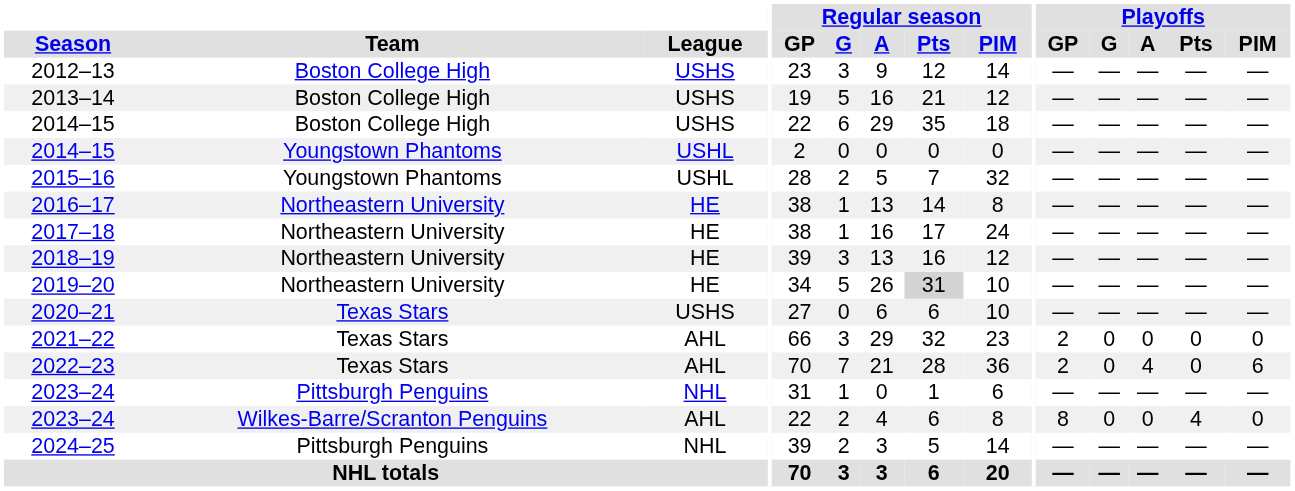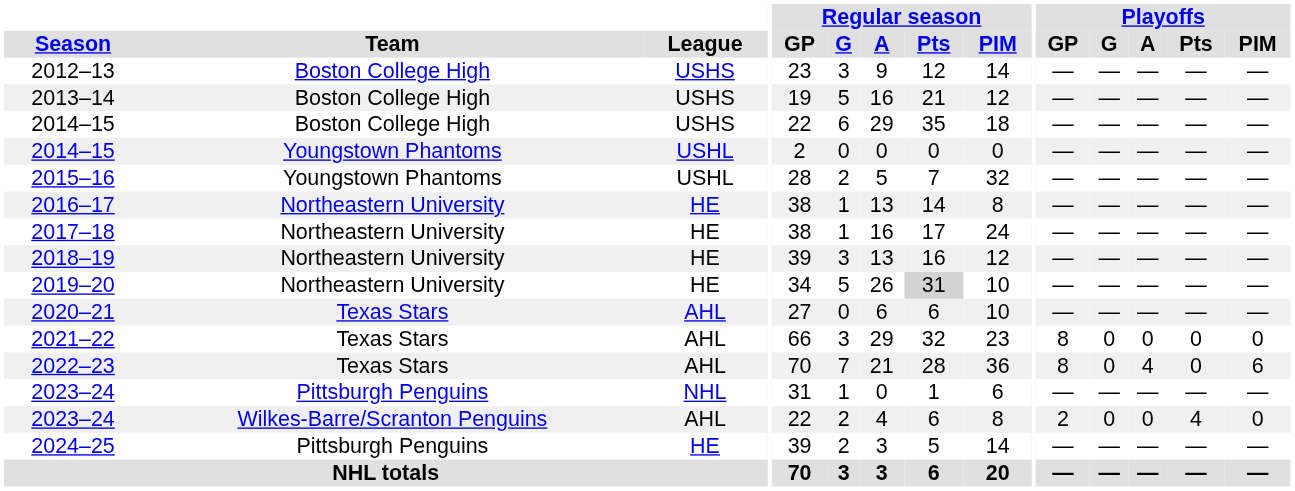2020–21 | League: USHS -> AHL
2021–22 | Playoffs / GP: 2 -> 8
2022–23 | Playoffs / GP: 2 -> 8
2023–24 / Wilkes-Barre/Scranton Penguins | Playoffs / GP: 8 -> 2
2024–25 | League: NHL -> HE
